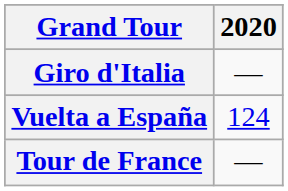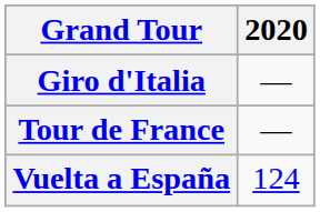rows swapped: Tour de France <-> Vuelta a España
